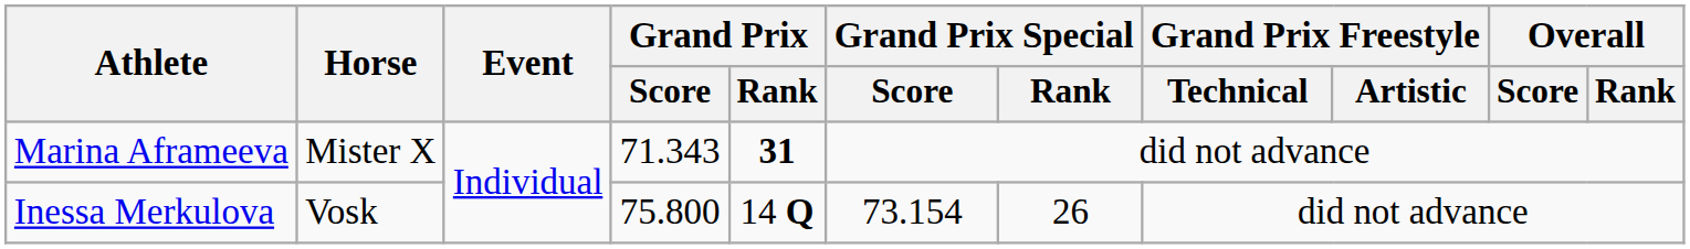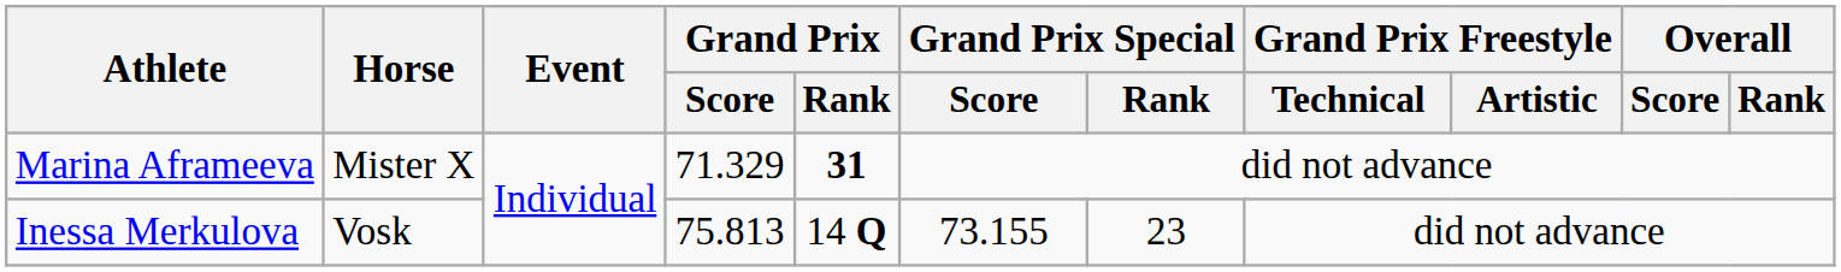Marina Aframeeva | Grand Prix / Score: 71.343 -> 71.329
Inessa Merkulova | Grand Prix / Score: 75.800 -> 75.813
Inessa Merkulova | Grand Prix Special / Score: 73.154 -> 73.155
Inessa Merkulova | Grand Prix Special / Rank: 26 -> 23
